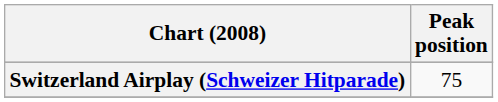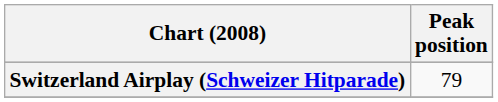Switzerland Airplay (Schweizer Hitparade) | Peak position: 75 -> 79
